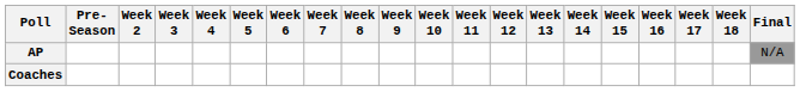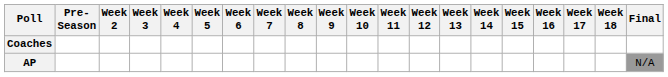rows swapped: AP <-> Coaches
